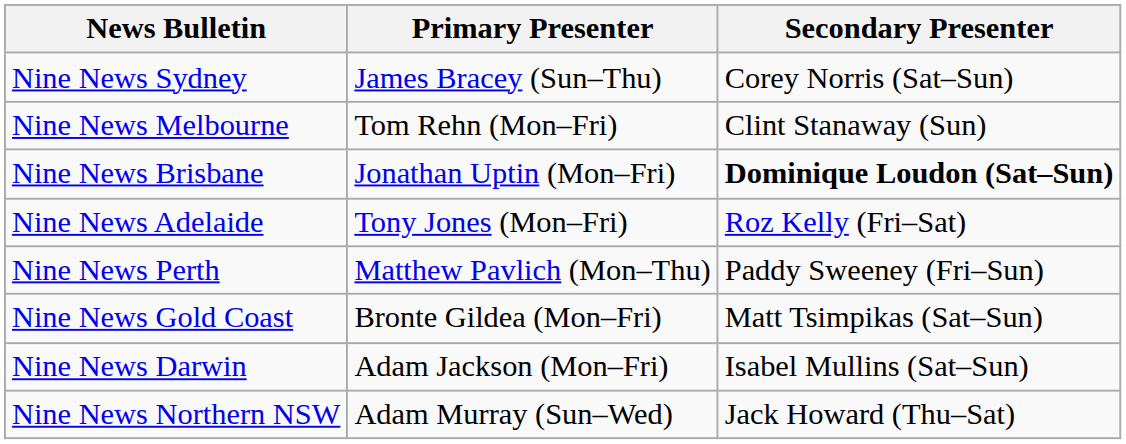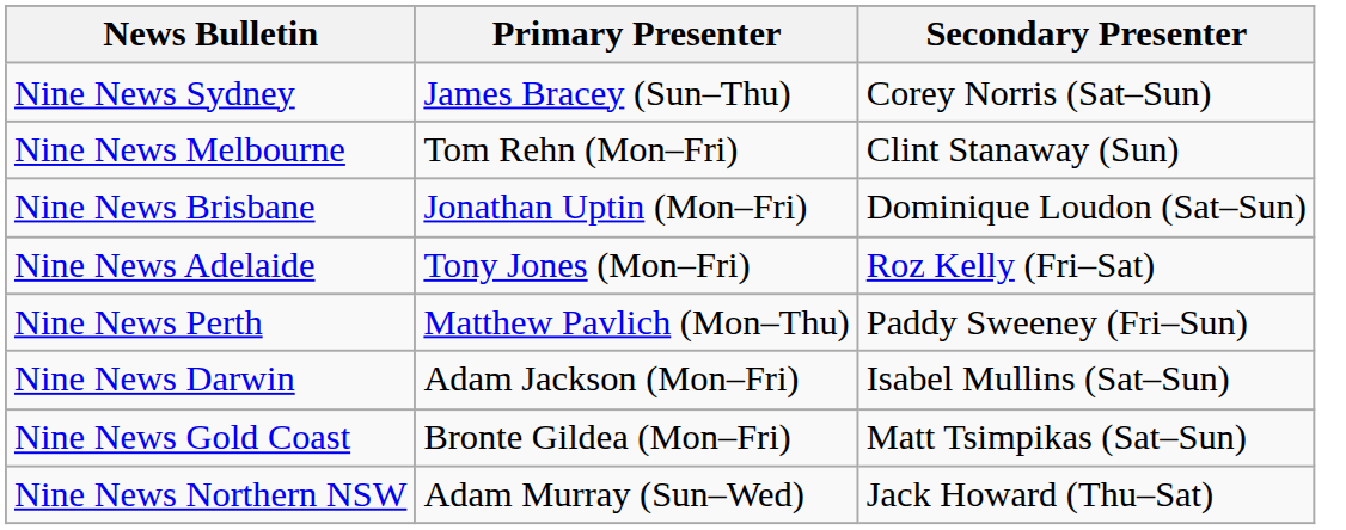Nine News Brisbane | Secondary Presenter: bold -> normal
rows swapped: Nine News Darwin <-> Nine News Gold Coast
